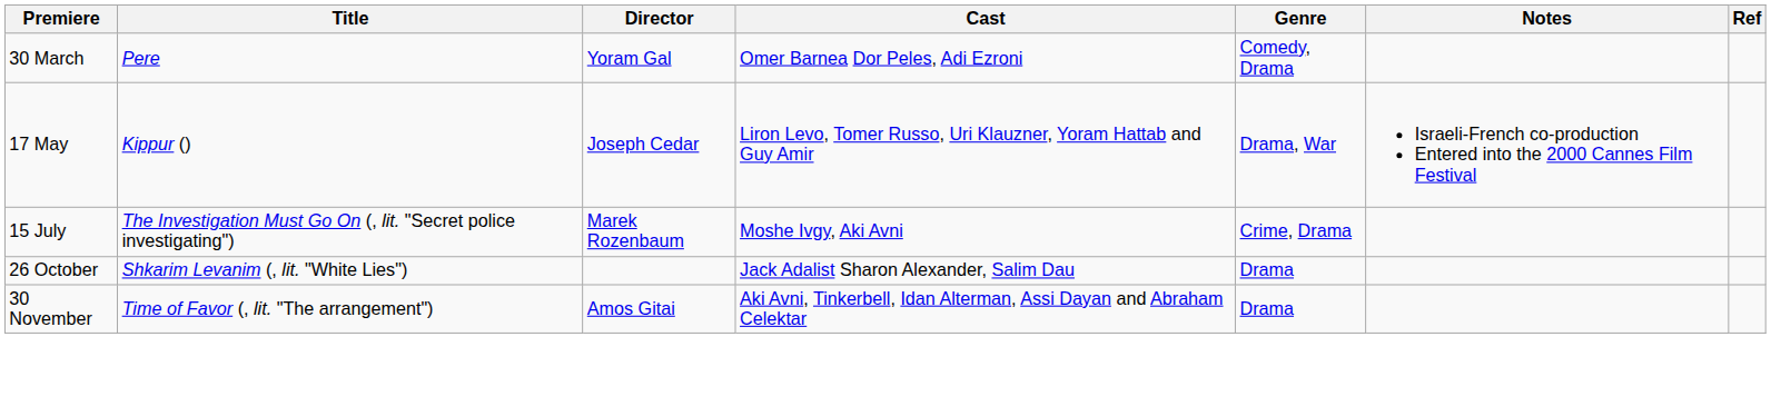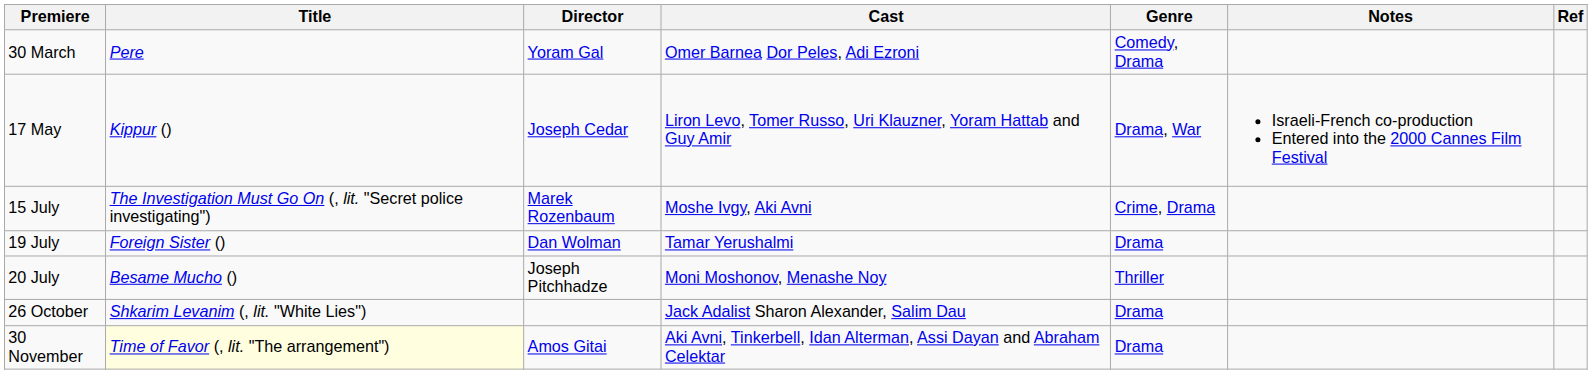+ row: 19 July | Foreign Sister () | Dan Wolman | Tamar Yerushalmi | Drama
+ row: 20 July | Besame Mucho () | Joseph Pitchhadze | Moni Moshonov, Menashe Noy | Thriller
30 November | Title: no background -> lightyellow background
